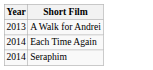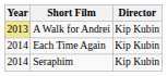+ column: Director | Kip Kubin | Kip Kubin | Kip Kubin
A Walk for Andrei | Year: no background -> khaki background
